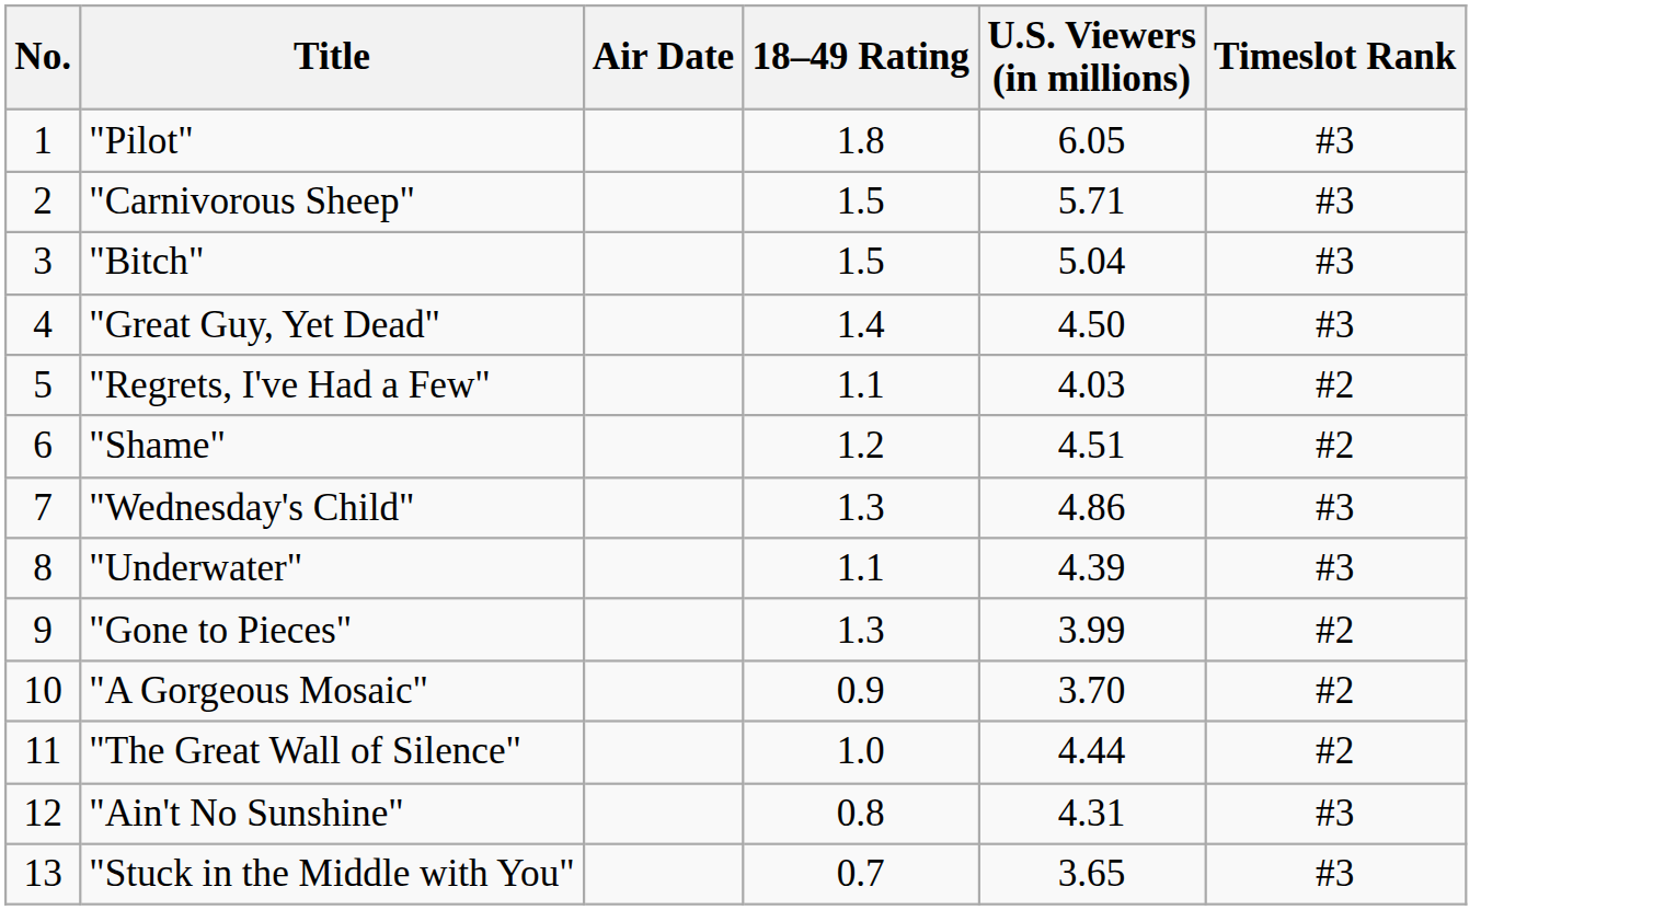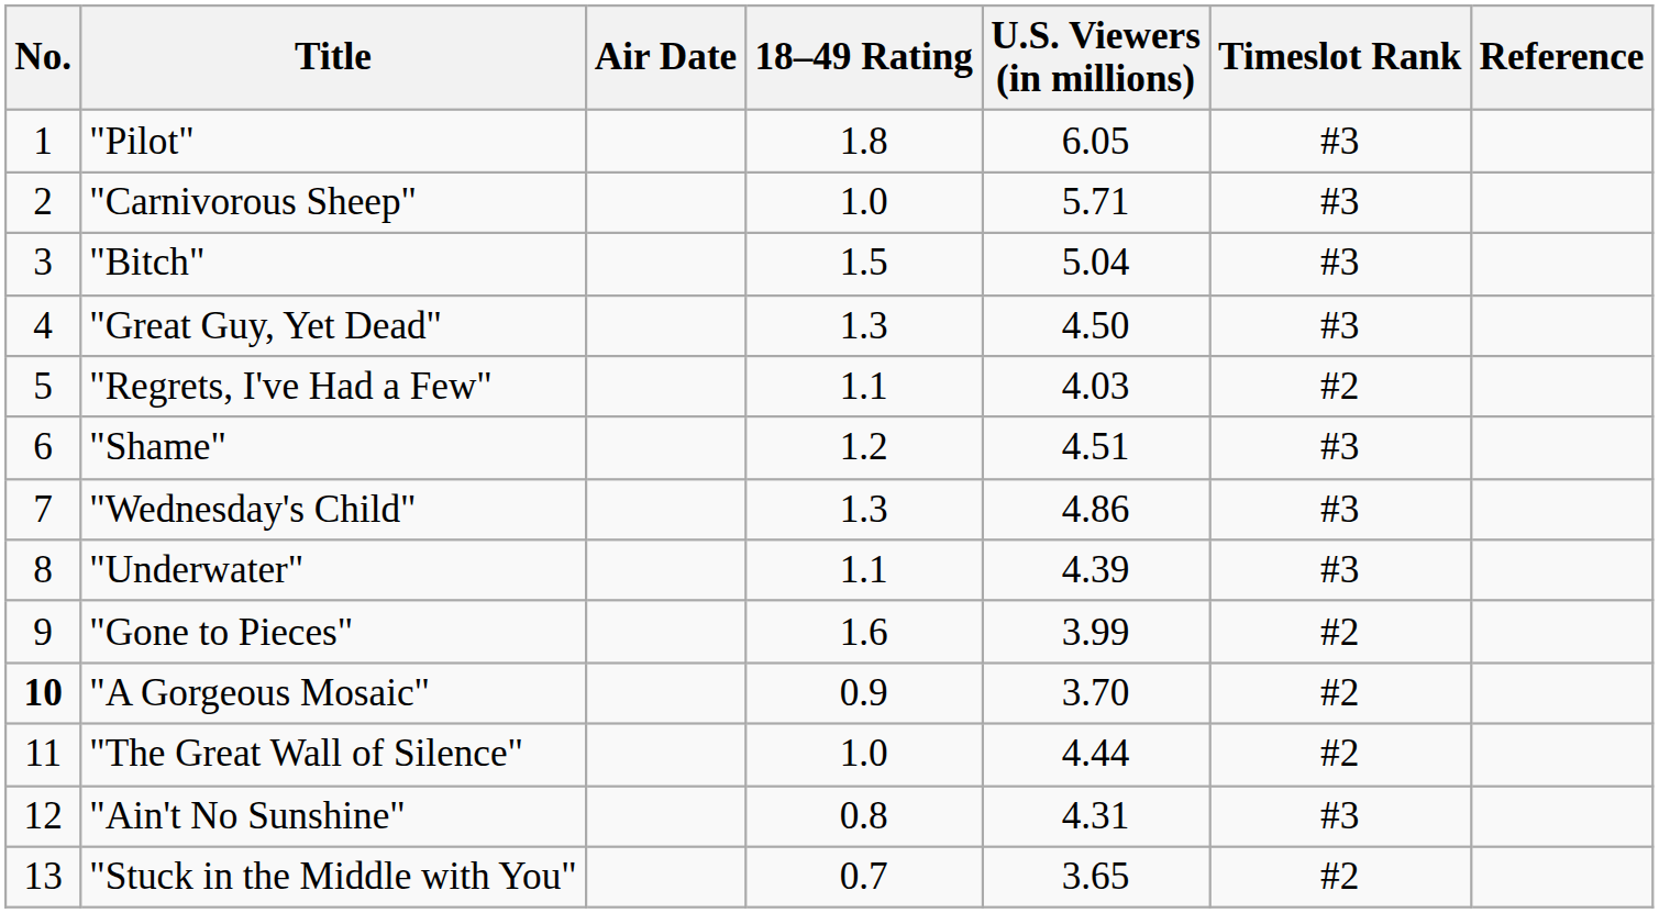+ column: Reference
"Carnivorous Sheep" | 18–49 Rating: 1.5 -> 1.0
"Great Guy, Yet Dead" | 18–49 Rating: 1.4 -> 1.3
"Shame" | Timeslot Rank: #2 -> #3
"Gone to Pieces" | 18–49 Rating: 1.3 -> 1.6
"A Gorgeous Mosaic" | No.: normal -> bold
"Stuck in the Middle with You" | Timeslot Rank: #3 -> #2
